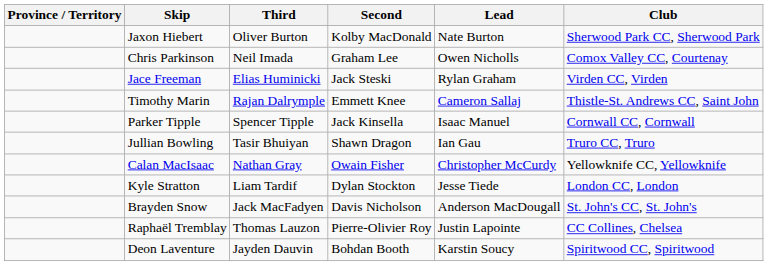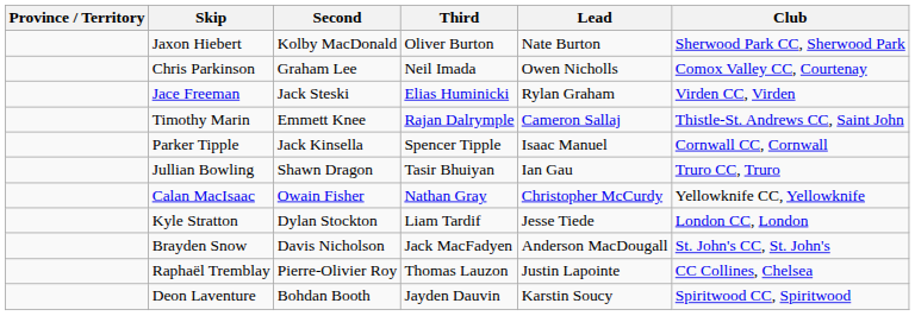columns swapped: Third <-> Second
